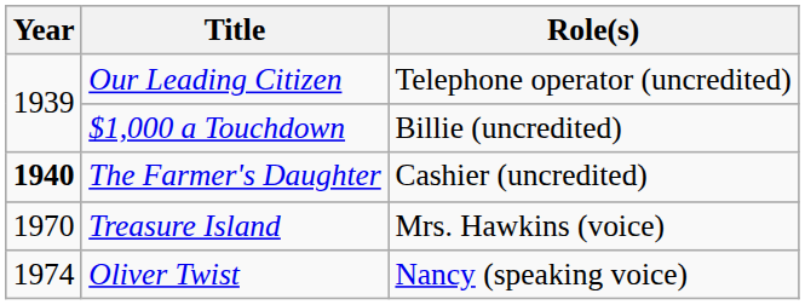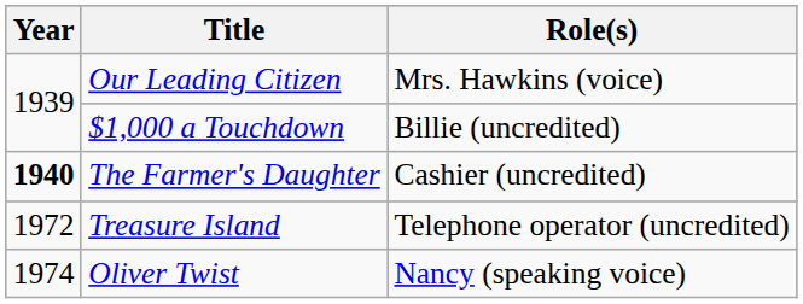Our Leading Citizen | Role(s): Telephone operator (uncredited) -> Mrs. Hawkins (voice)
Treasure Island | Year: 1970 -> 1972
Treasure Island | Role(s): Mrs. Hawkins (voice) -> Telephone operator (uncredited)
